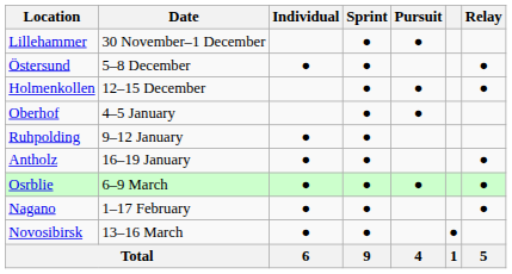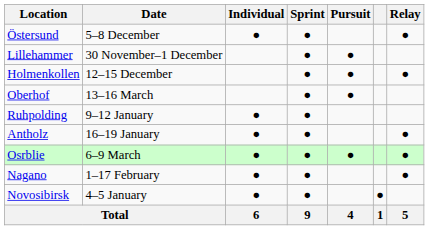rows swapped: Lillehammer <-> Östersund
Oberhof | Date: 4–5 January -> 13–16 March
Novosibirsk | Date: 13–16 March -> 4–5 January
